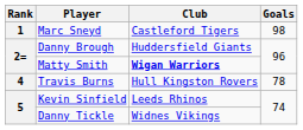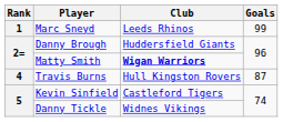Marc Sneyd | Club: Castleford Tigers -> Leeds Rhinos
Marc Sneyd | Goals: 98 -> 99
Travis Burns | Goals: 78 -> 87
Kevin Sinfield | Club: Leeds Rhinos -> Castleford Tigers
